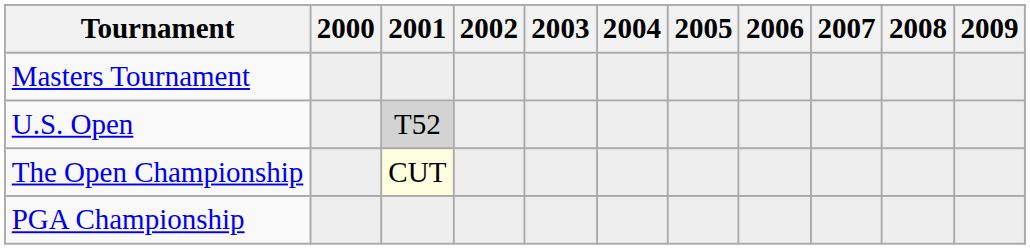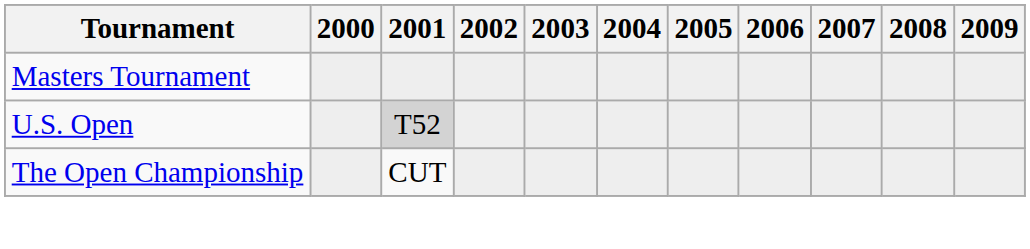The Open Championship | 2001: lightyellow background -> no background
- row: PGA Championship
